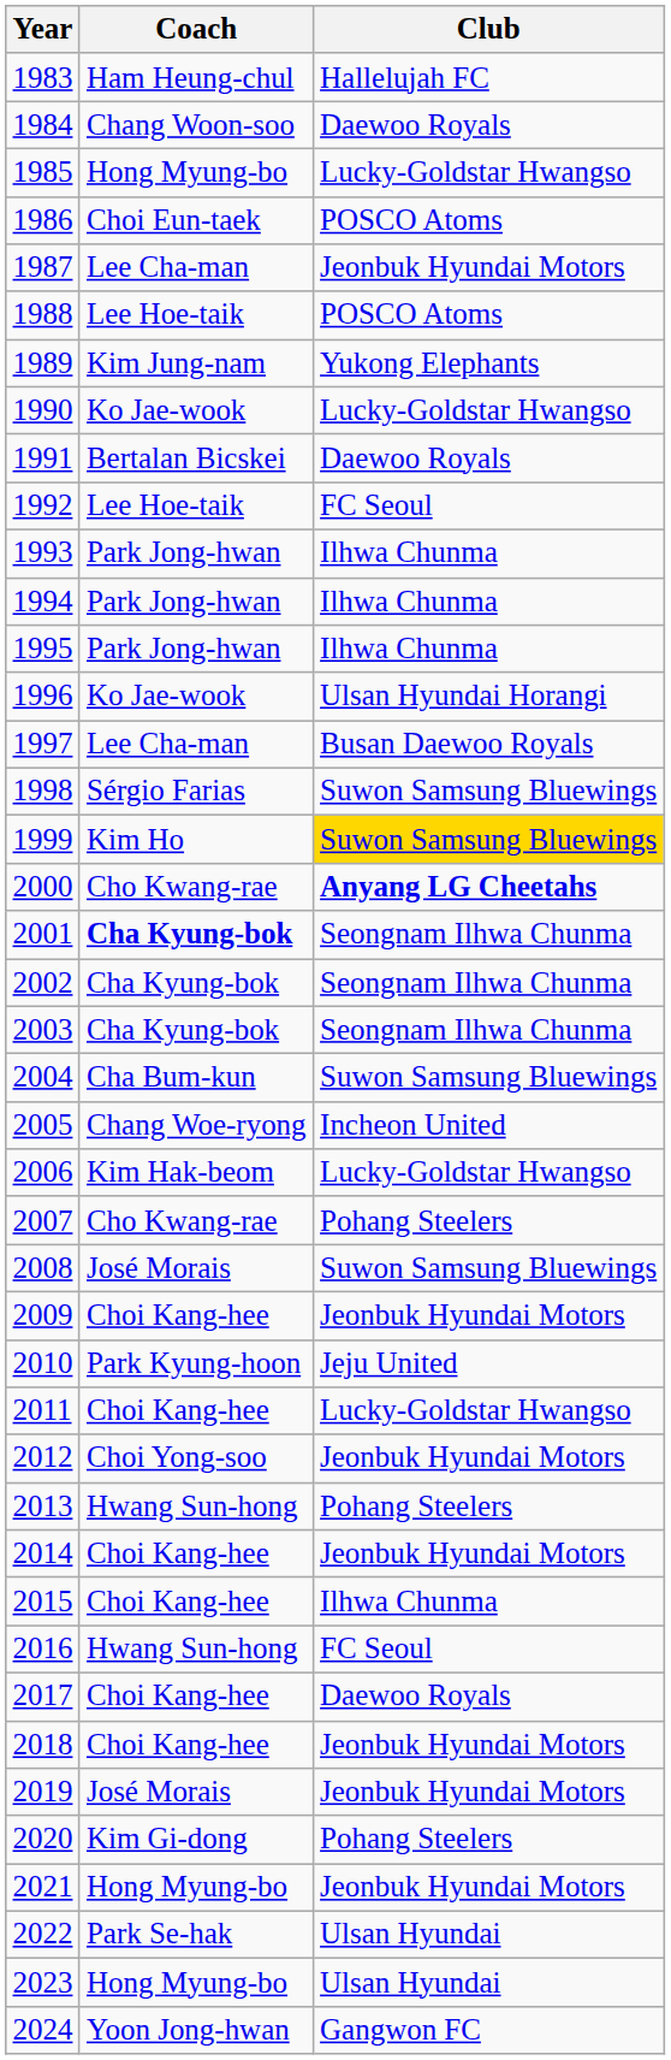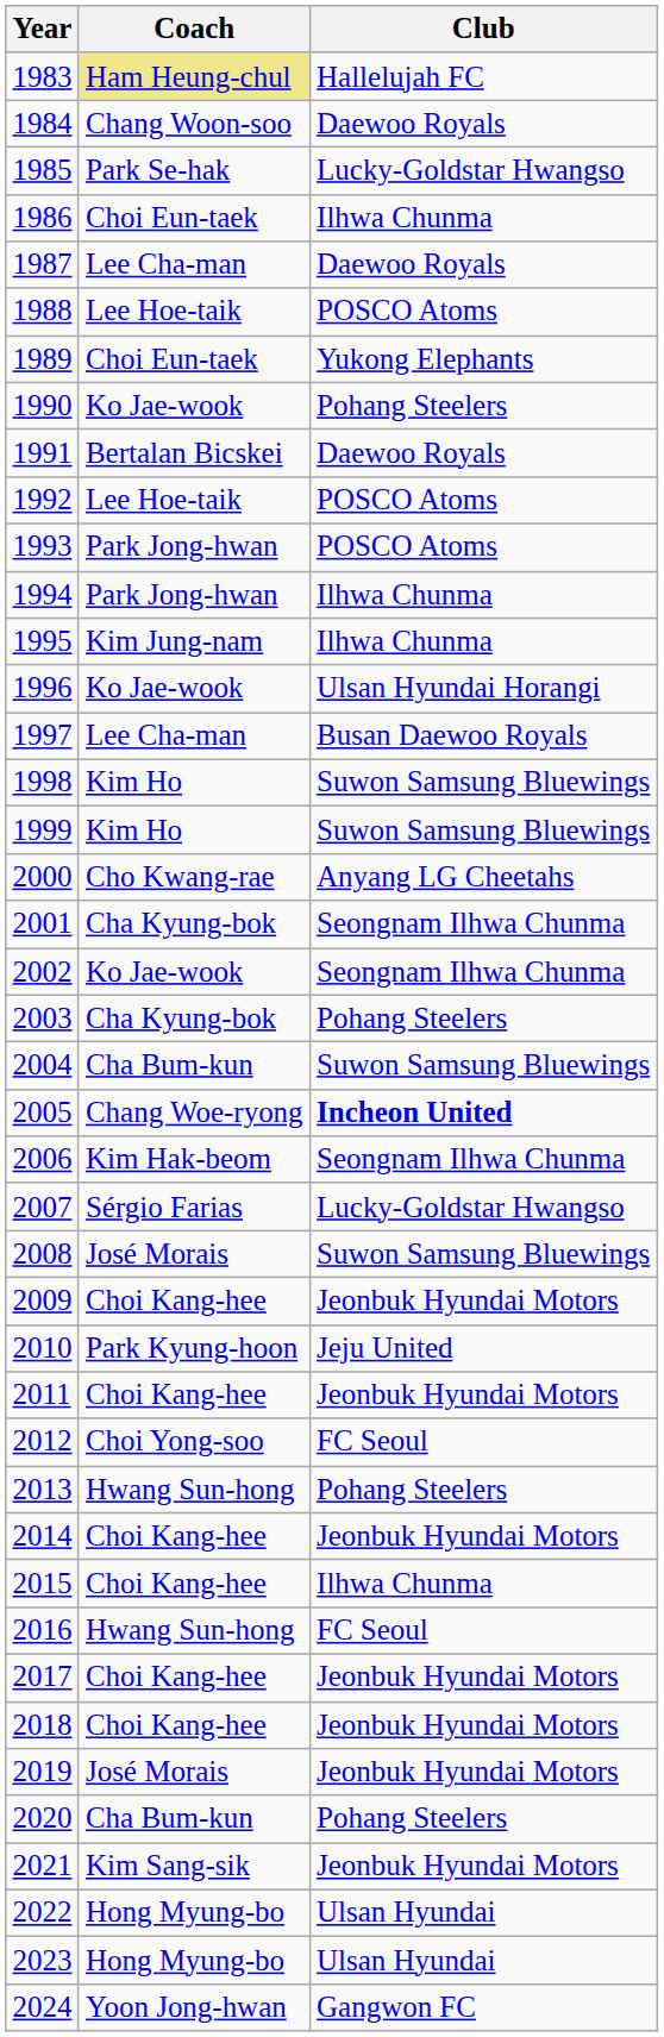1983 | Coach: no background -> khaki background
1985 | Coach: Hong Myung-bo -> Park Se-hak
1986 | Club: POSCO Atoms -> Ilhwa Chunma
1987 | Club: Jeonbuk Hyundai Motors -> Daewoo Royals
1989 | Coach: Kim Jung-nam -> Choi Eun-taek
1990 | Club: Lucky-Goldstar Hwangso -> Pohang Steelers
1992 | Club: FC Seoul -> POSCO Atoms
1993 | Club: Ilhwa Chunma -> POSCO Atoms
1995 | Coach: Park Jong-hwan -> Kim Jung-nam
1998 | Coach: Sérgio Farias -> Kim Ho
1999 | Club: gold background -> no background
2000 | Club: bold -> normal
2001 | Coach: bold -> normal
2002 | Coach: Cha Kyung-bok -> Ko Jae-wook
2003 | Club: Seongnam Ilhwa Chunma -> Pohang Steelers
2005 | Club: normal -> bold
2006 | Club: Lucky-Goldstar Hwangso -> Seongnam Ilhwa Chunma
2007 | Coach: Cho Kwang-rae -> Sérgio Farias
2007 | Club: Pohang Steelers -> Lucky-Goldstar Hwangso
2011 | Club: Lucky-Goldstar Hwangso -> Jeonbuk Hyundai Motors
2012 | Club: Jeonbuk Hyundai Motors -> FC Seoul
2017 | Club: Daewoo Royals -> Jeonbuk Hyundai Motors
2020 | Coach: Kim Gi-dong -> Cha Bum-kun
2021 | Coach: Hong Myung-bo -> Kim Sang-sik
2022 | Coach: Park Se-hak -> Hong Myung-bo
